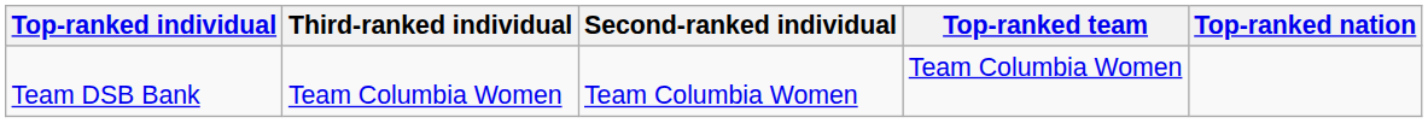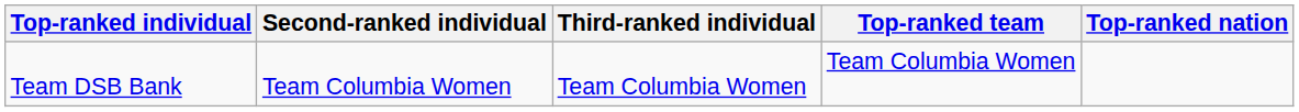columns swapped: Second-ranked individual <-> Third-ranked individual
